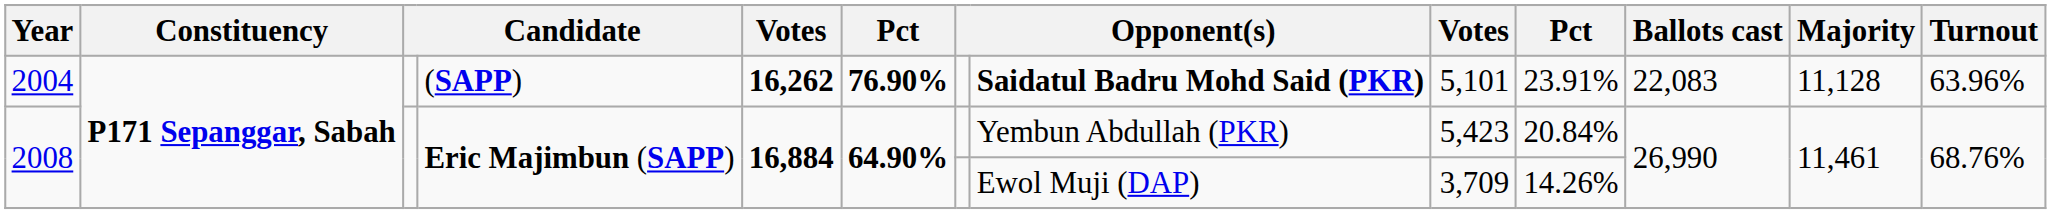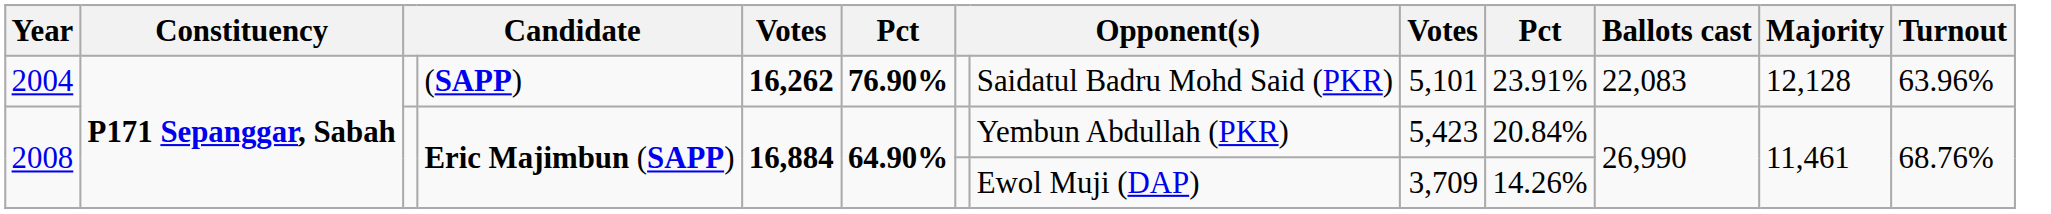2004 | column 8: bold -> normal
2004 | Majority: 11,128 -> 12,128
